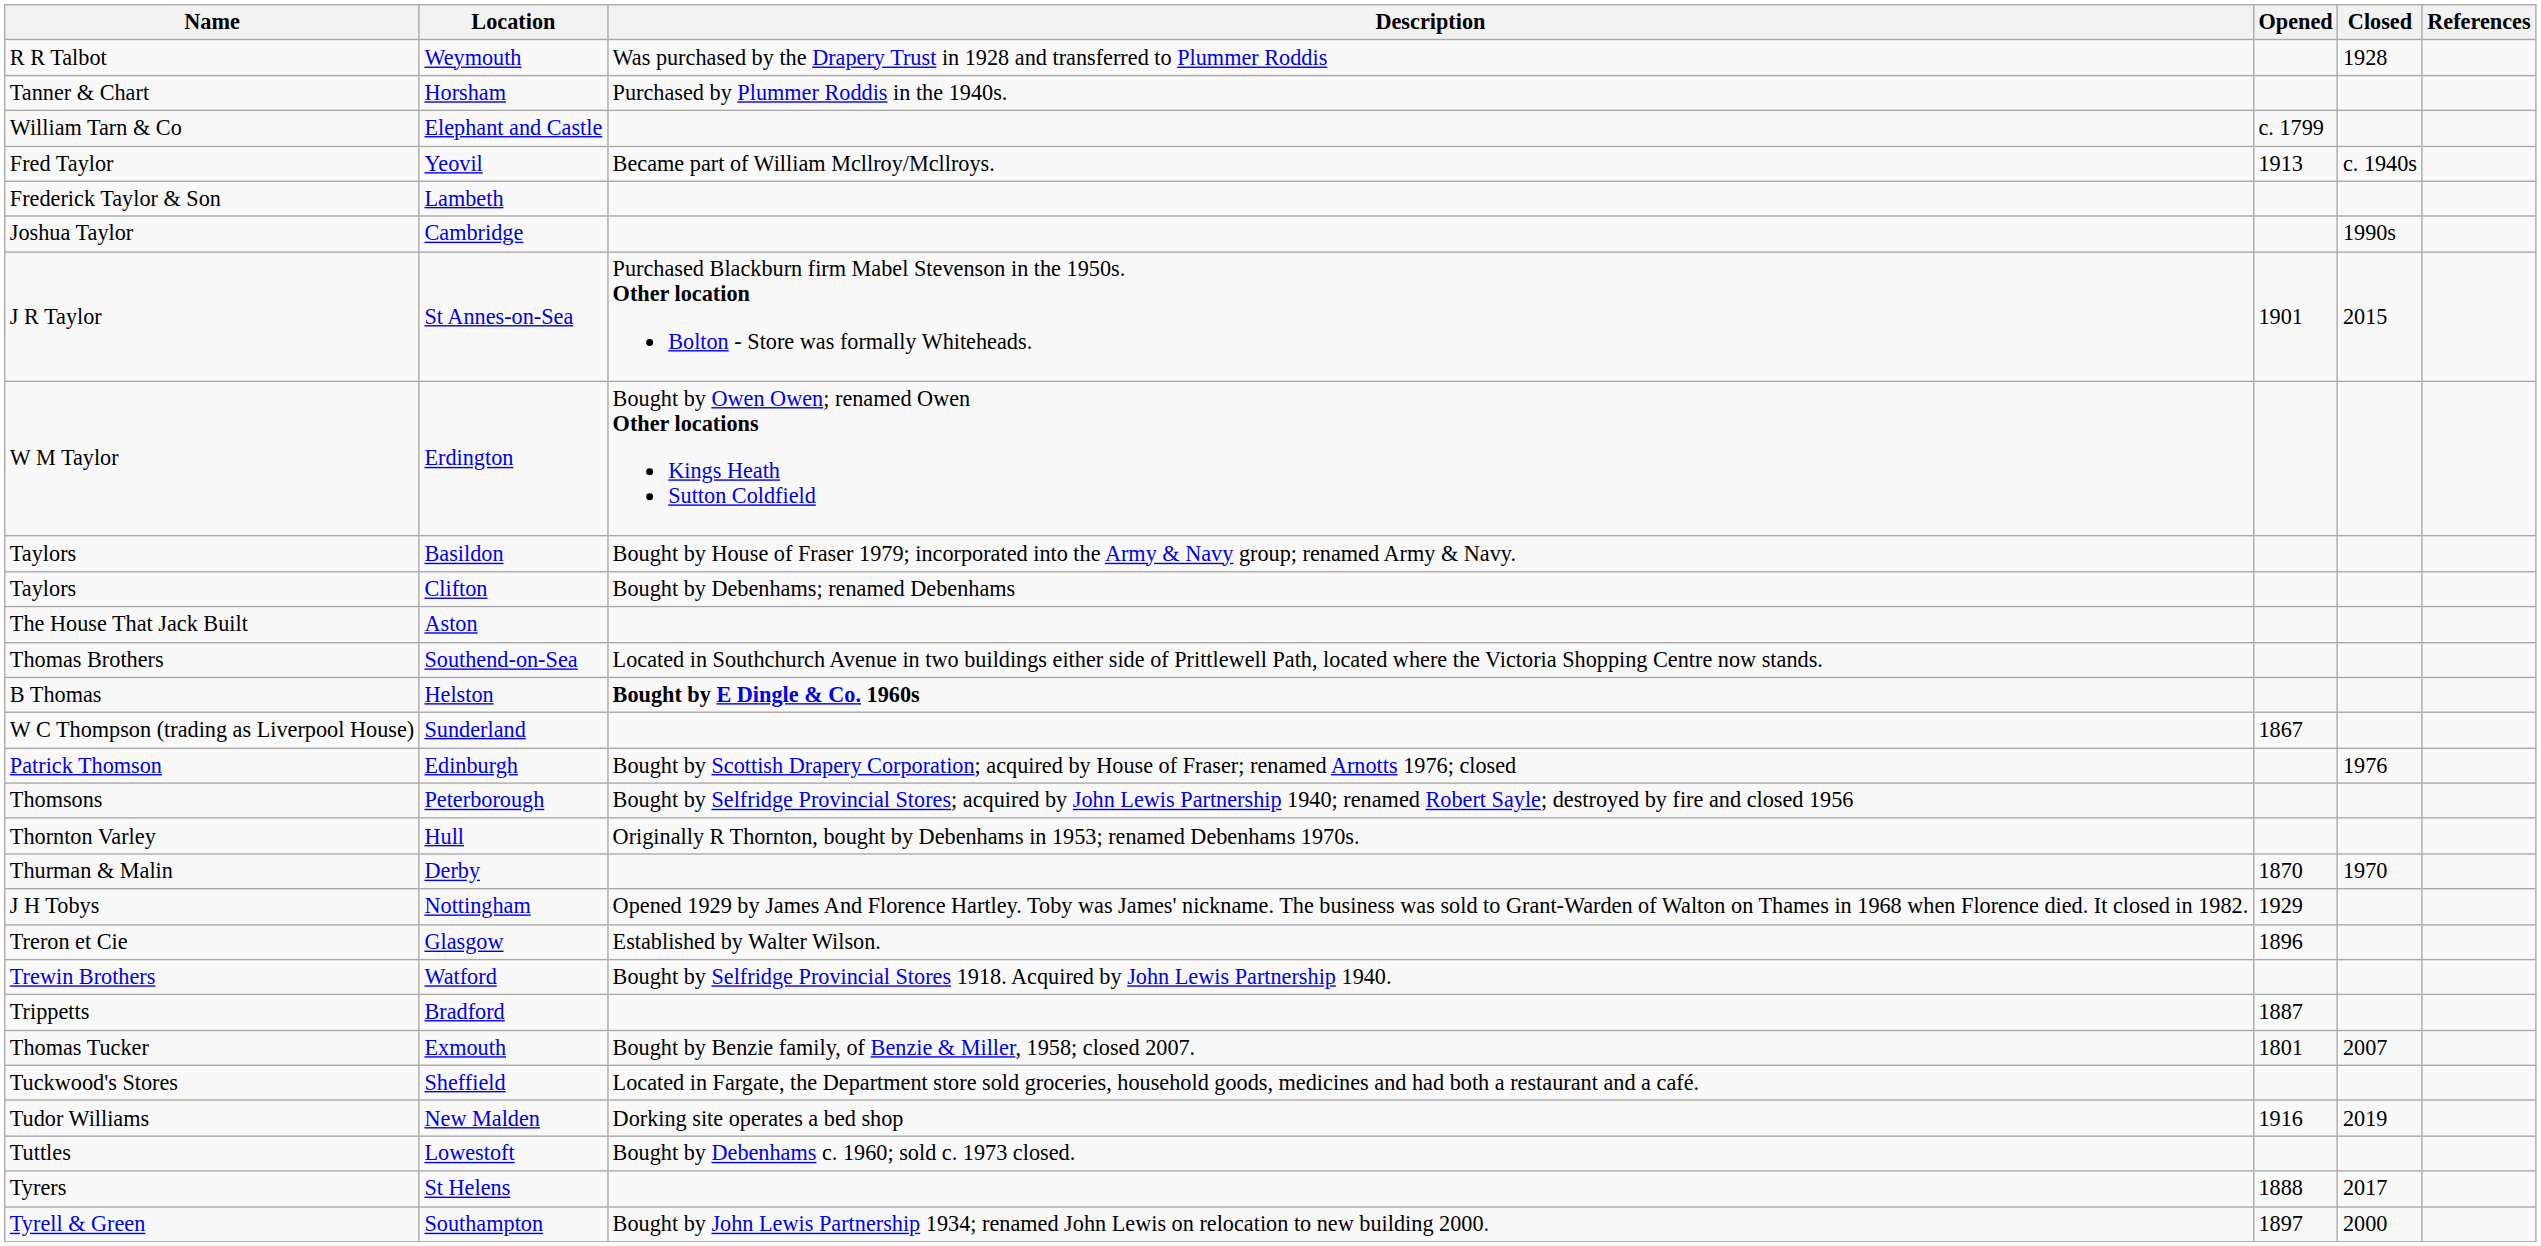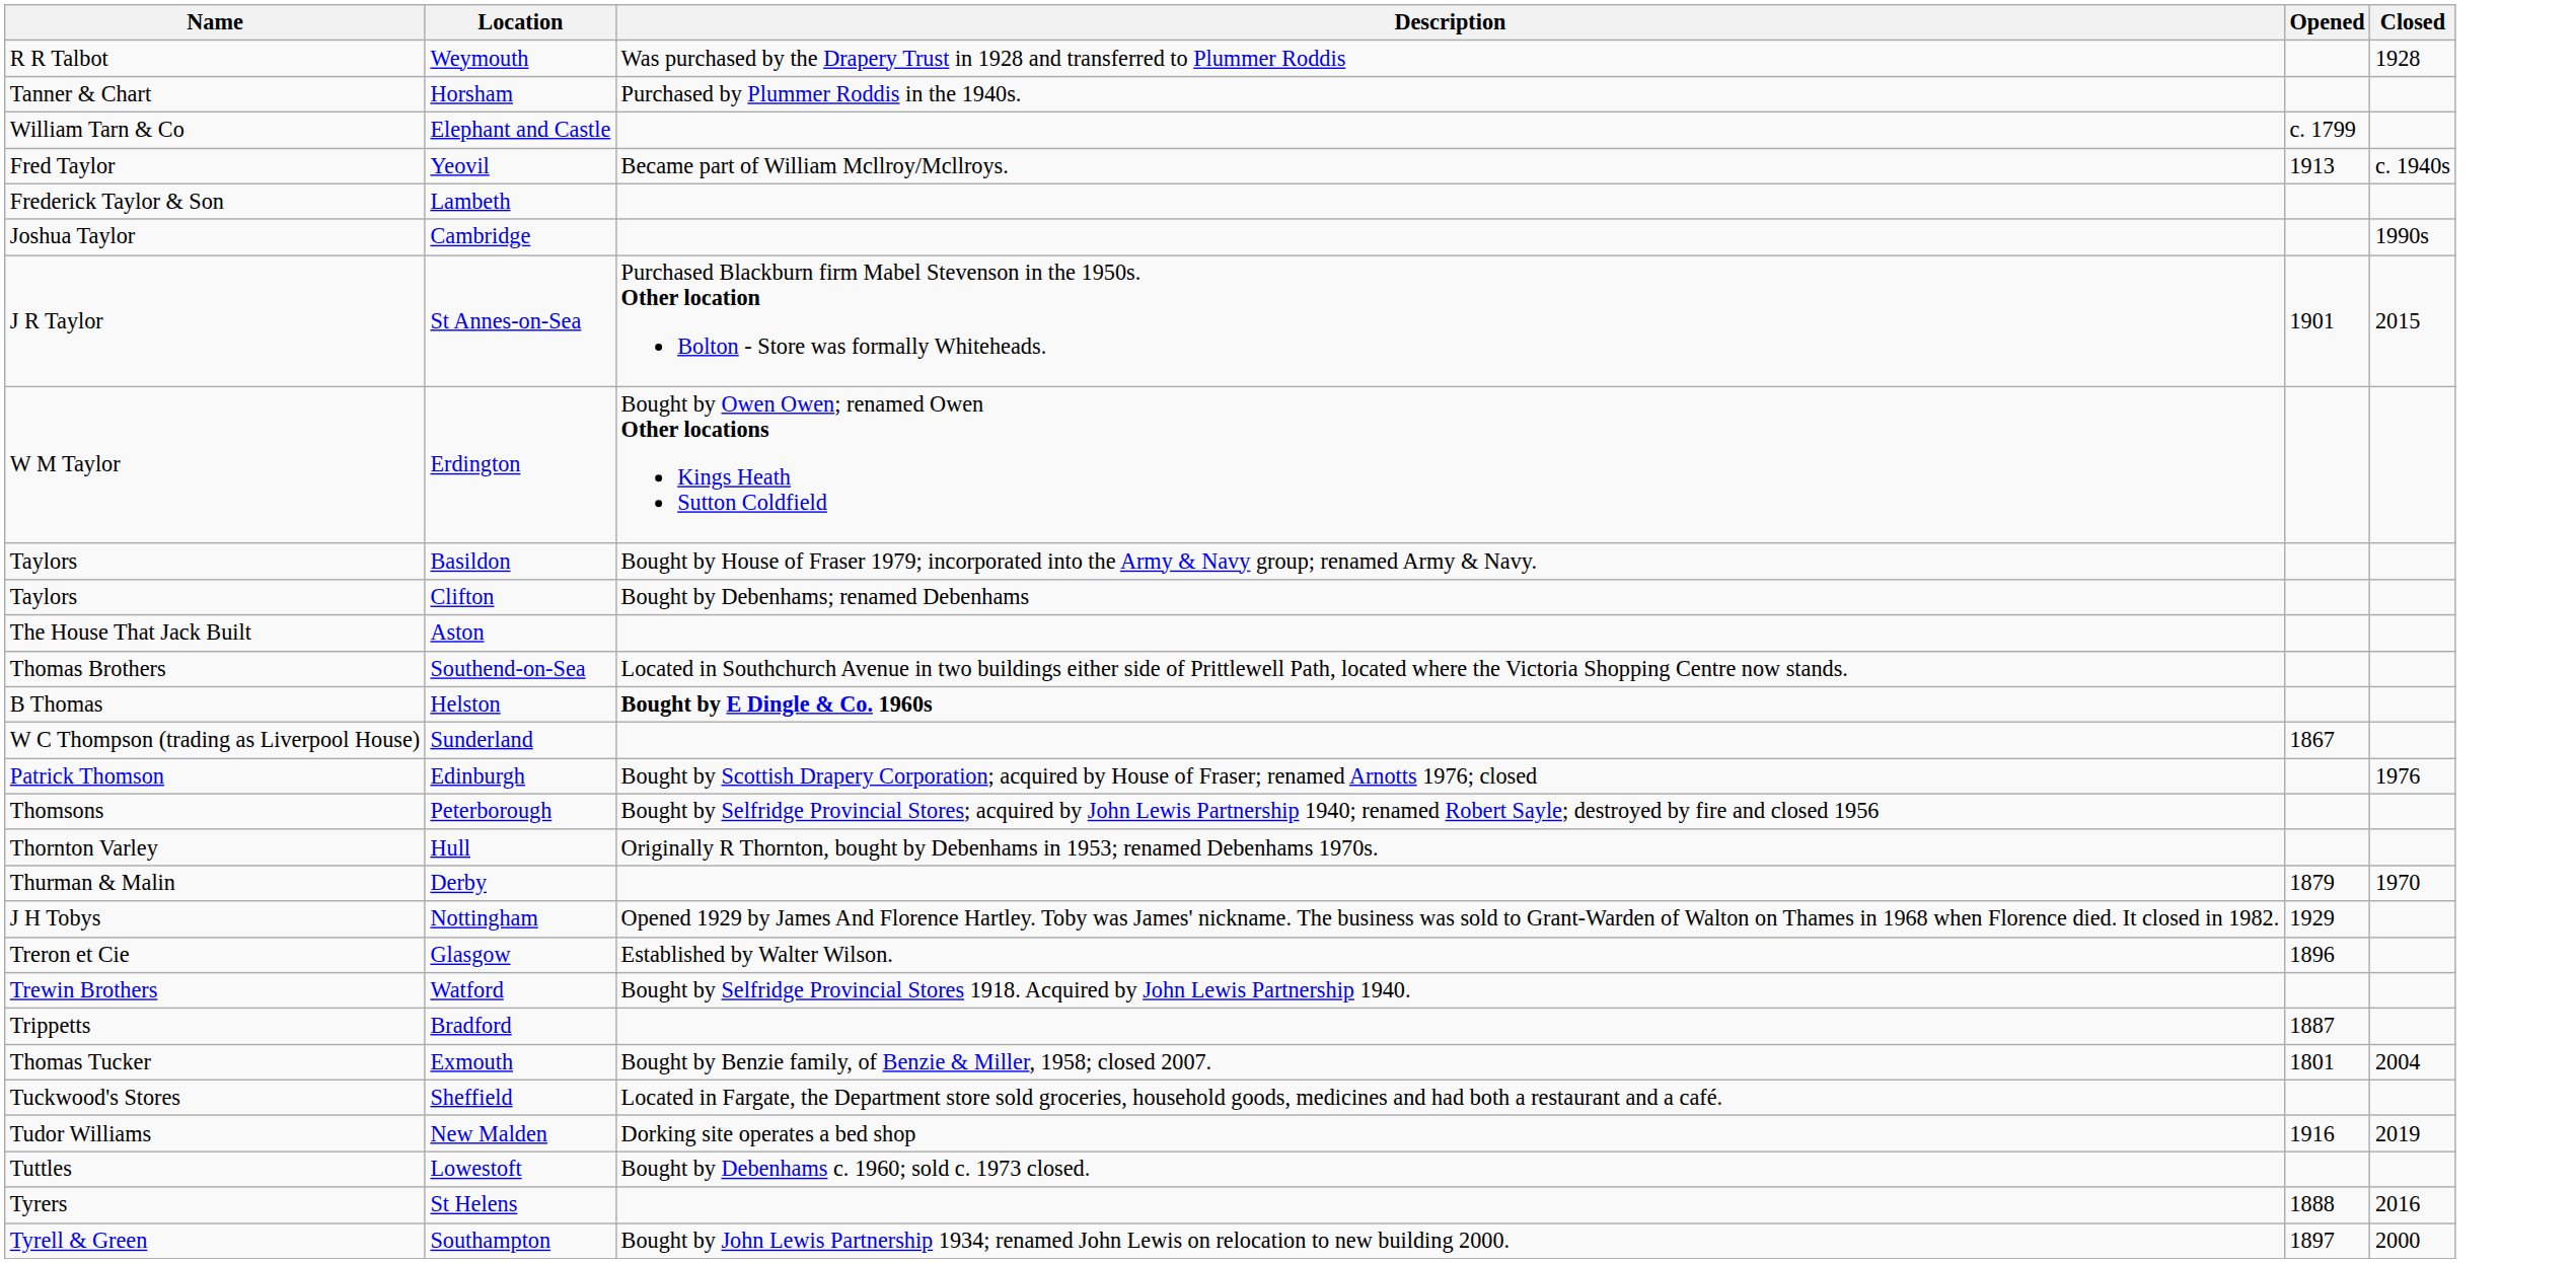- column: References
Derby | Opened: 1870 -> 1879
Exmouth | Closed: 2007 -> 2004
St Helens | Closed: 2017 -> 2016
